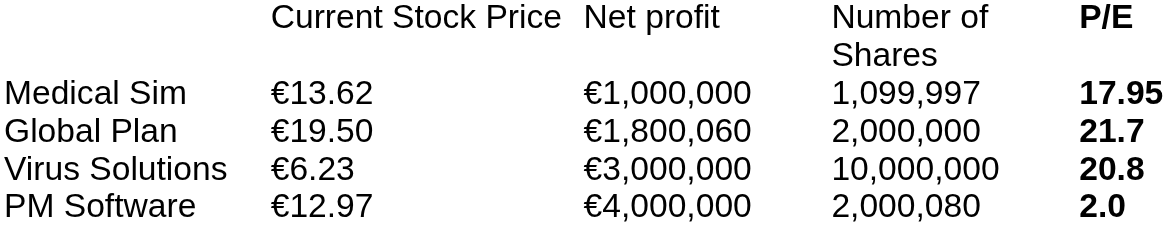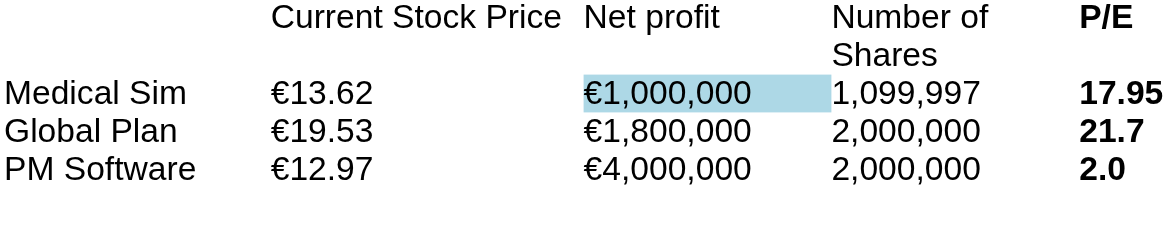Medical Sim | column 3: no background -> lightblue background
Global Plan | column 2: €19.50 -> €19.53
Global Plan | column 3: €1,800,060 -> €1,800,000
- row: Virus Solutions | €6.23 | €3,000,000 | 10,000,000 | 20.8
PM Software | column 4: 2,000,080 -> 2,000,000
